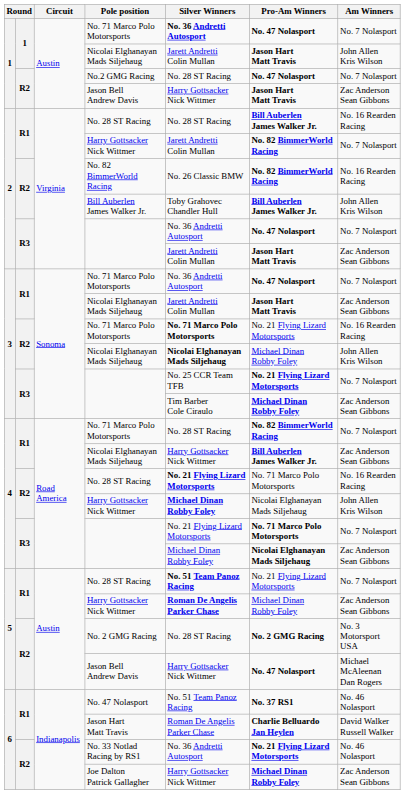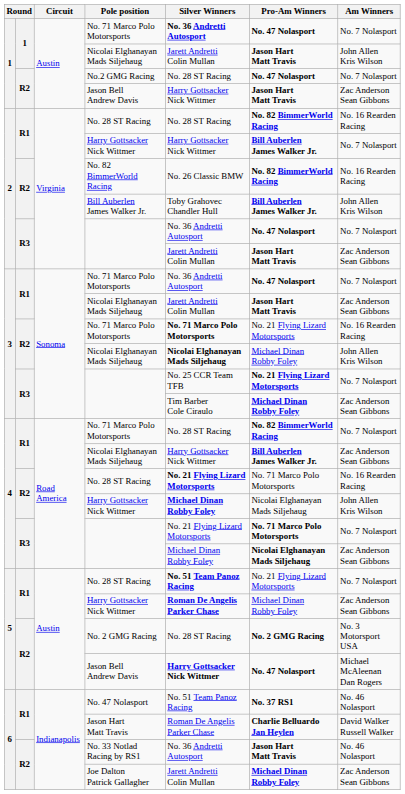2 / No. 28 ST Racing | Pro-Am Winners: Bill Auberlen James Walker Jr. -> No. 82 BimmerWorld Racing
2 / Harry Gottsacker Nick Wittmer | Silver Winners: Jarett Andretti Colin Mullan -> Harry Gottsacker Nick Wittmer
2 / Harry Gottsacker Nick Wittmer | Pro-Am Winners: No. 82 BimmerWorld Racing -> Bill Auberlen James Walker Jr.
5 / Jason Bell Andrew Davis | Silver Winners: normal -> bold
No. 33 Notlad Racing by RS1 | Pro-Am Winners: No. 21 Flying Lizard Motorsports -> Jason Hart Matt Travis
Joe Dalton Patrick Gallagher | Silver Winners: Harry Gottsacker Nick Wittmer -> Jarett Andretti Colin Mullan
